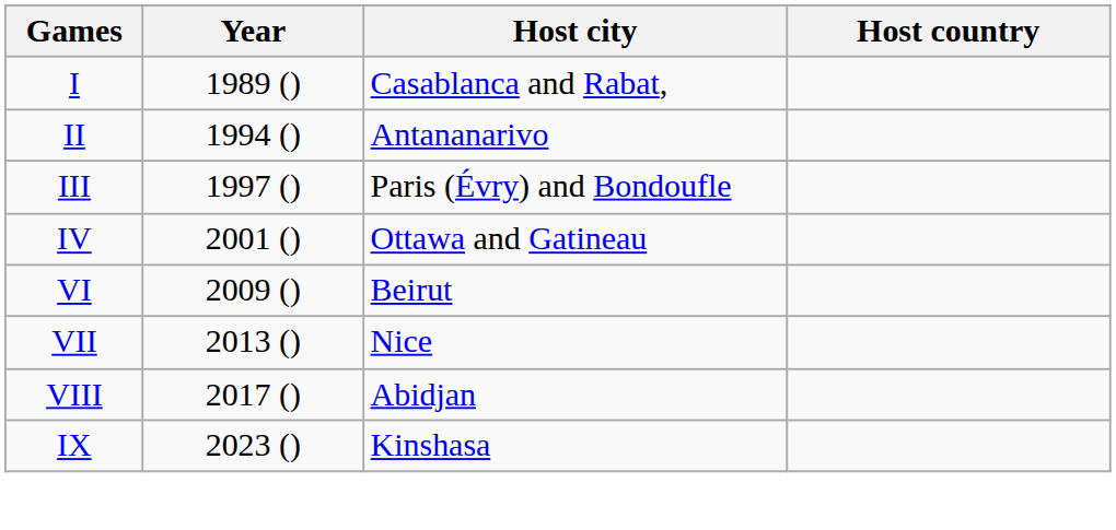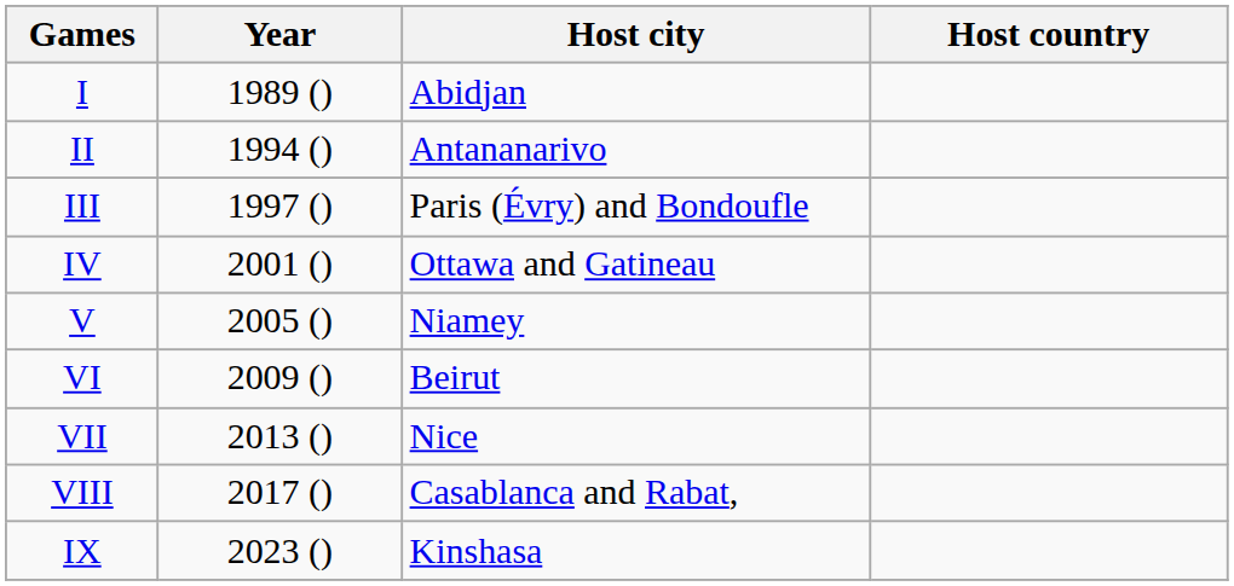I | Host city: Casablanca and Rabat, -> Abidjan
+ row: V | 2005 () | Niamey
VIII | Host city: Abidjan -> Casablanca and Rabat,
